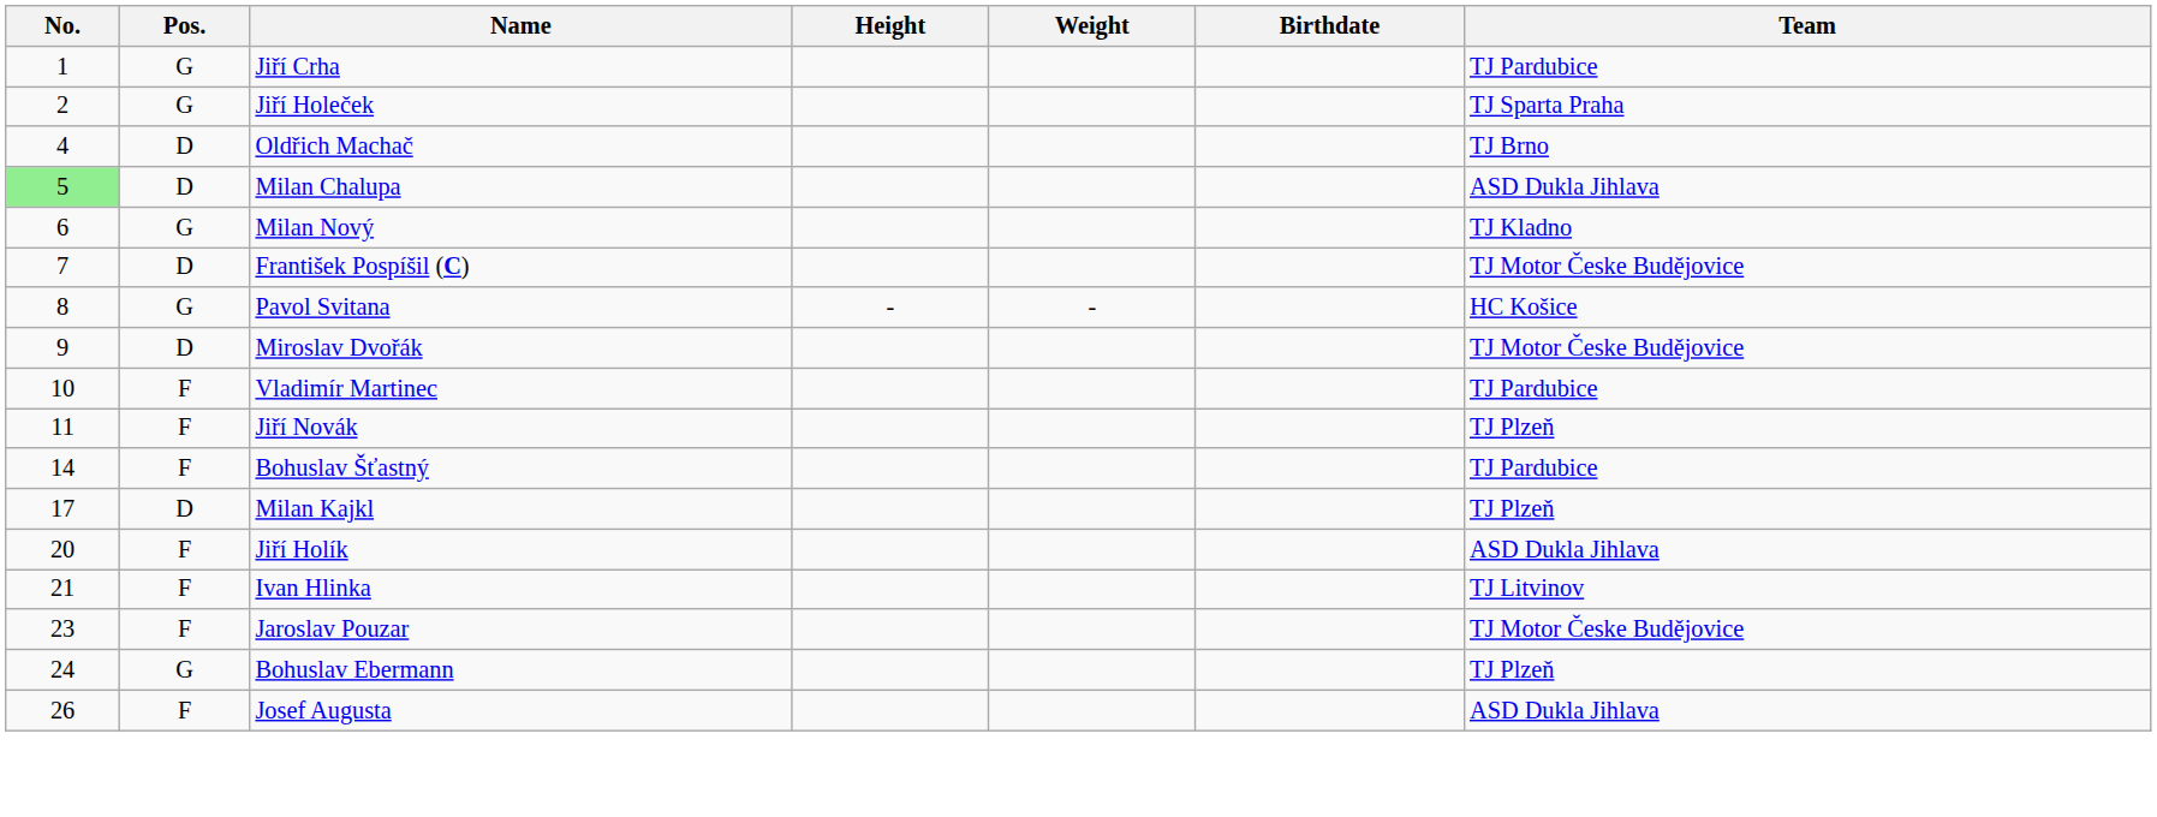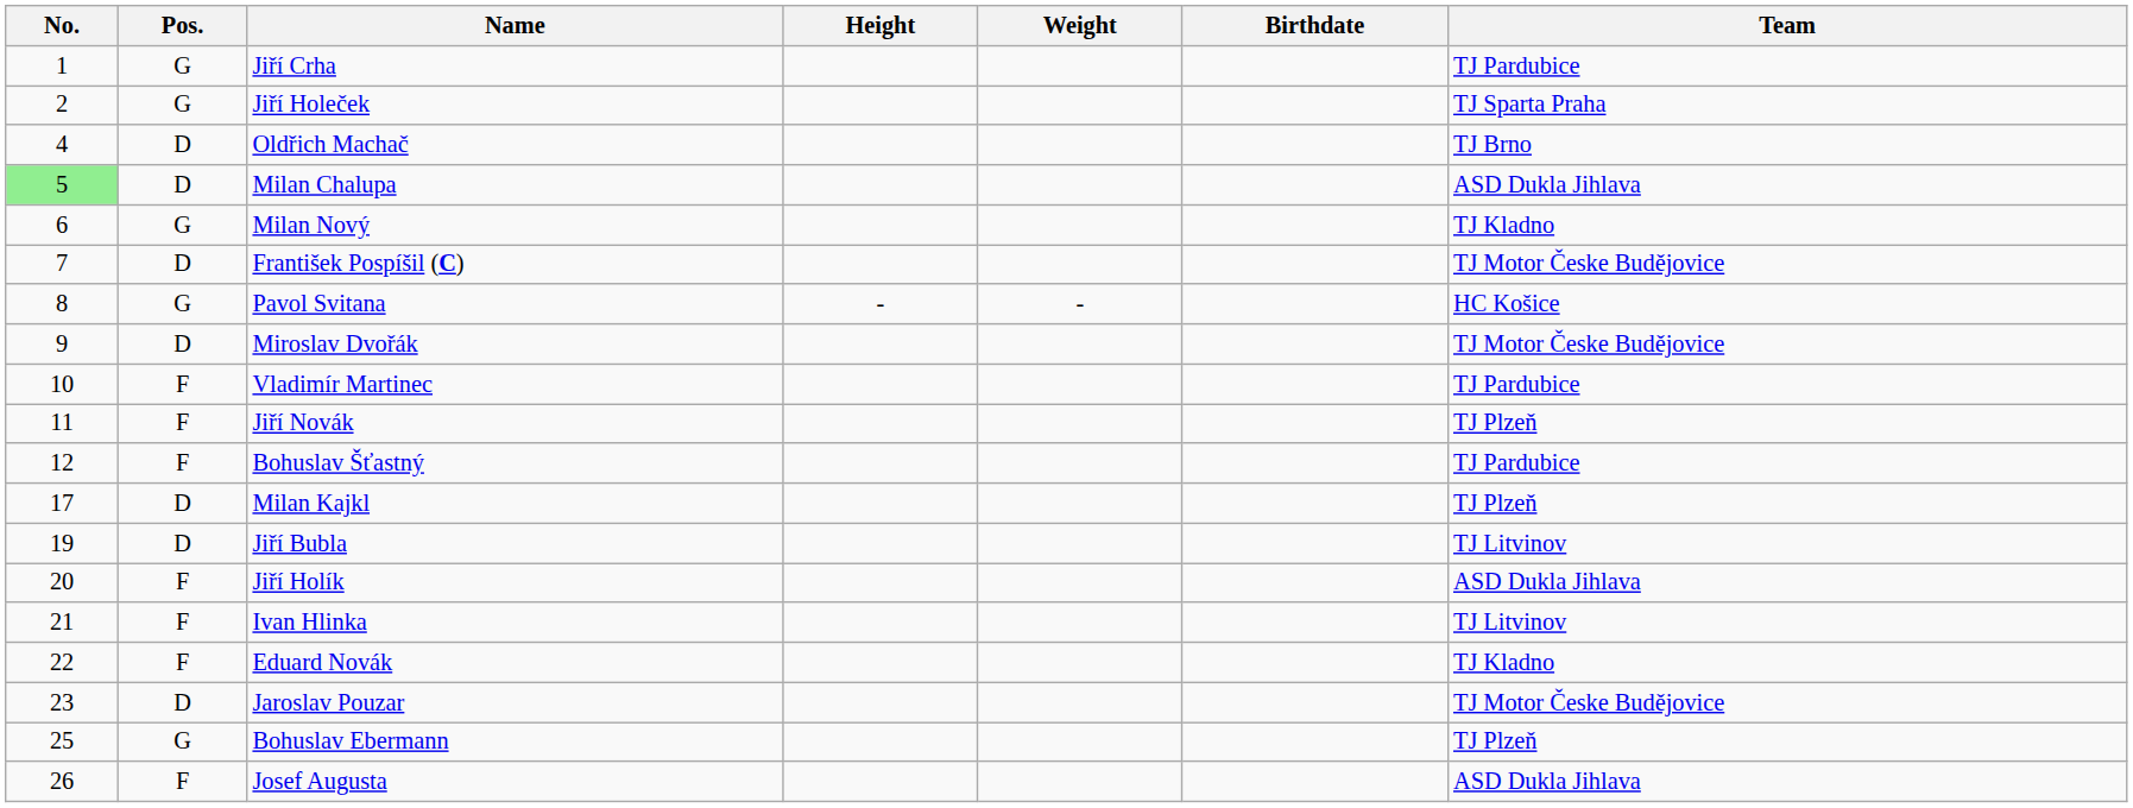Bohuslav Šťastný | No.: 14 -> 12
+ row: 19 | D | Jiří Bubla | TJ Litvinov
+ row: 22 | F | Eduard Novák | TJ Kladno
Jaroslav Pouzar | Pos.: F -> D
Bohuslav Ebermann | No.: 24 -> 25
